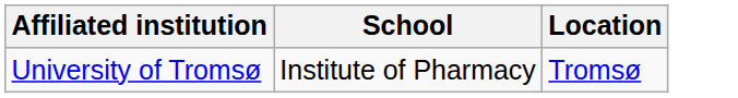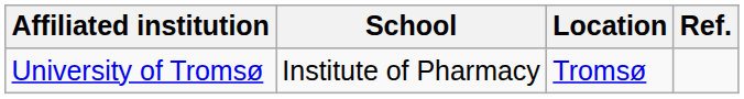+ column: Ref.
